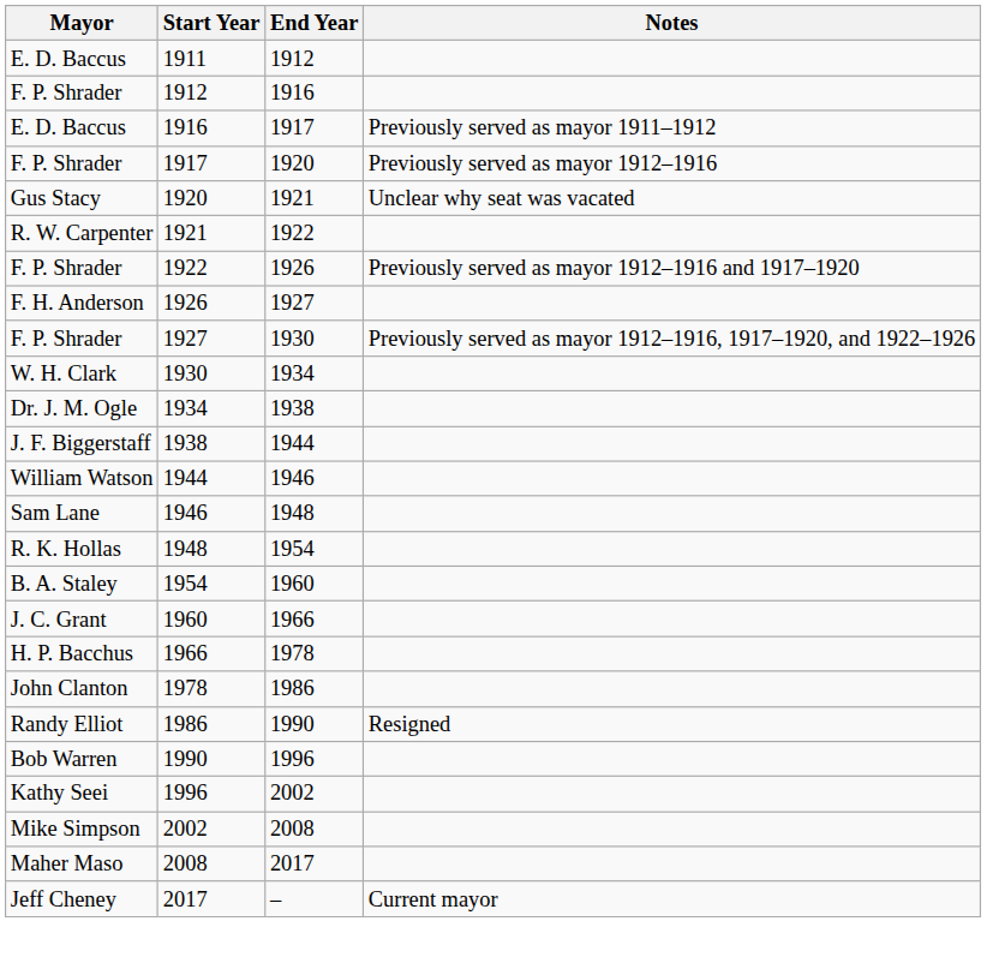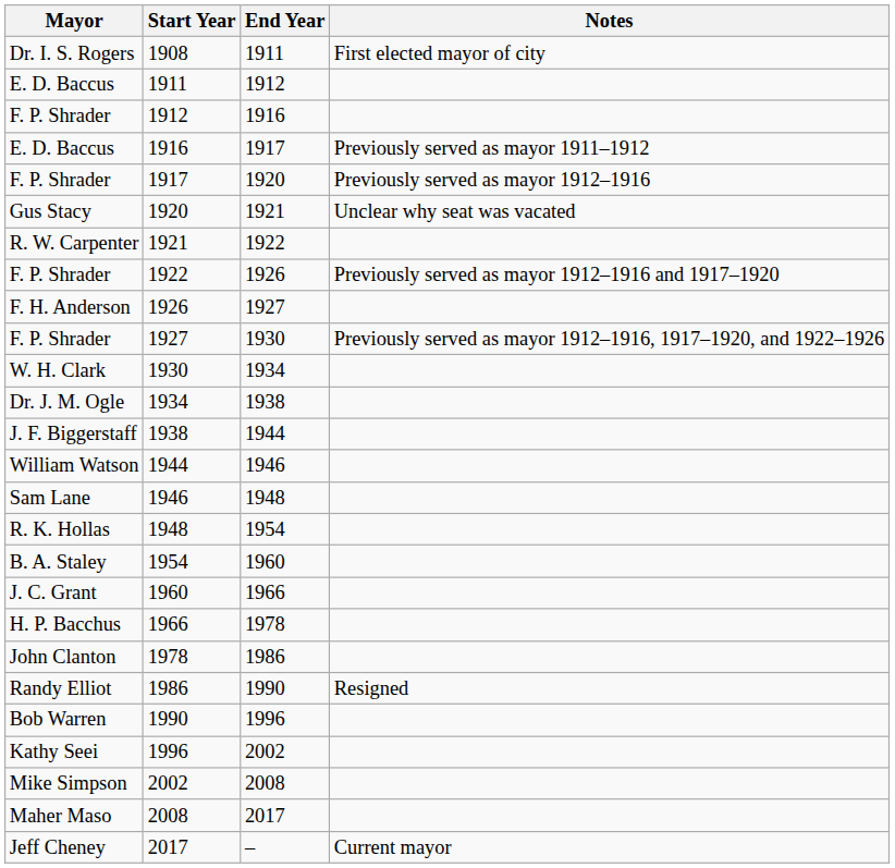+ row: Dr. I. S. Rogers | 1908 | 1911 | First elected mayor of city
